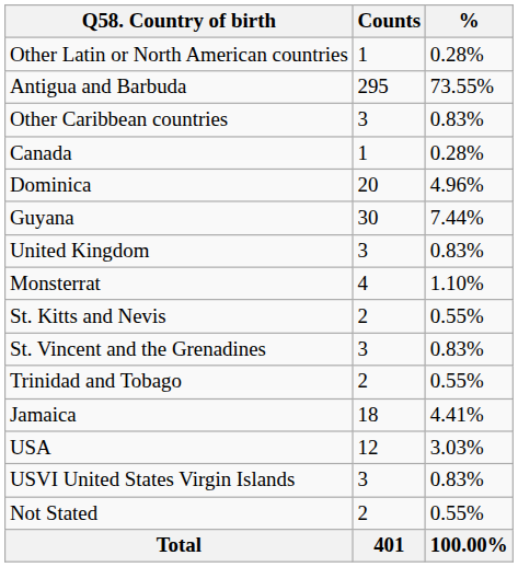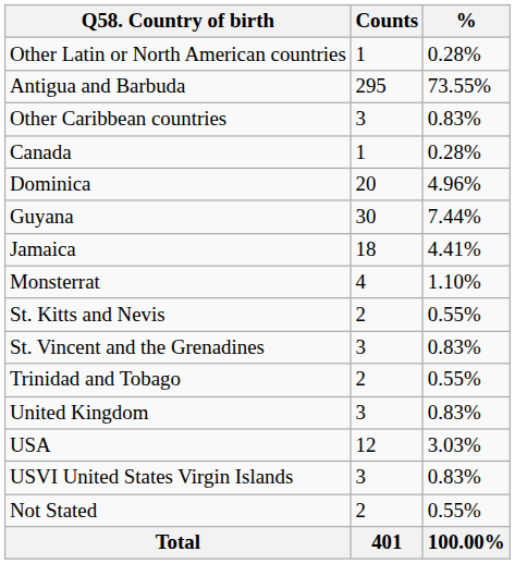rows swapped: Jamaica <-> United Kingdom
